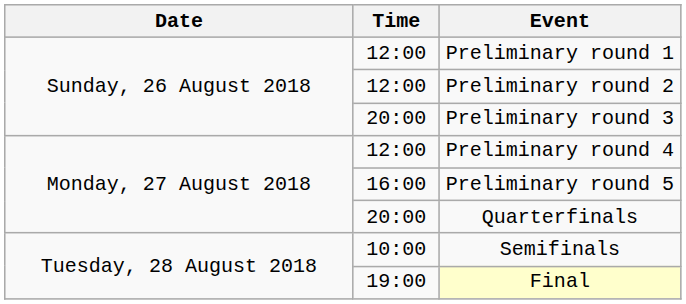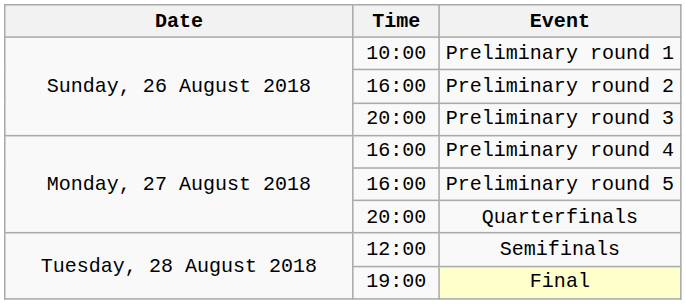Preliminary round 1 | Time: 12:00 -> 10:00
Preliminary round 2 | Time: 12:00 -> 16:00
Preliminary round 4 | Time: 12:00 -> 16:00
Semifinals | Time: 10:00 -> 12:00
